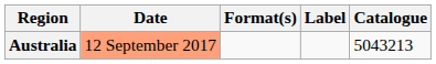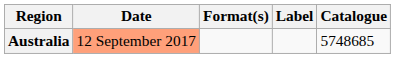Australia | Catalogue: 5043213 -> 5748685
